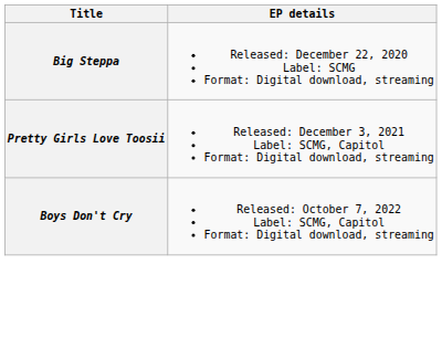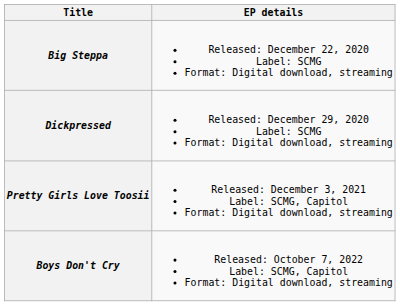+ row: Dickpressed | Released: December 29, 2020 Label: SCMG Format: Digital download, streaming
